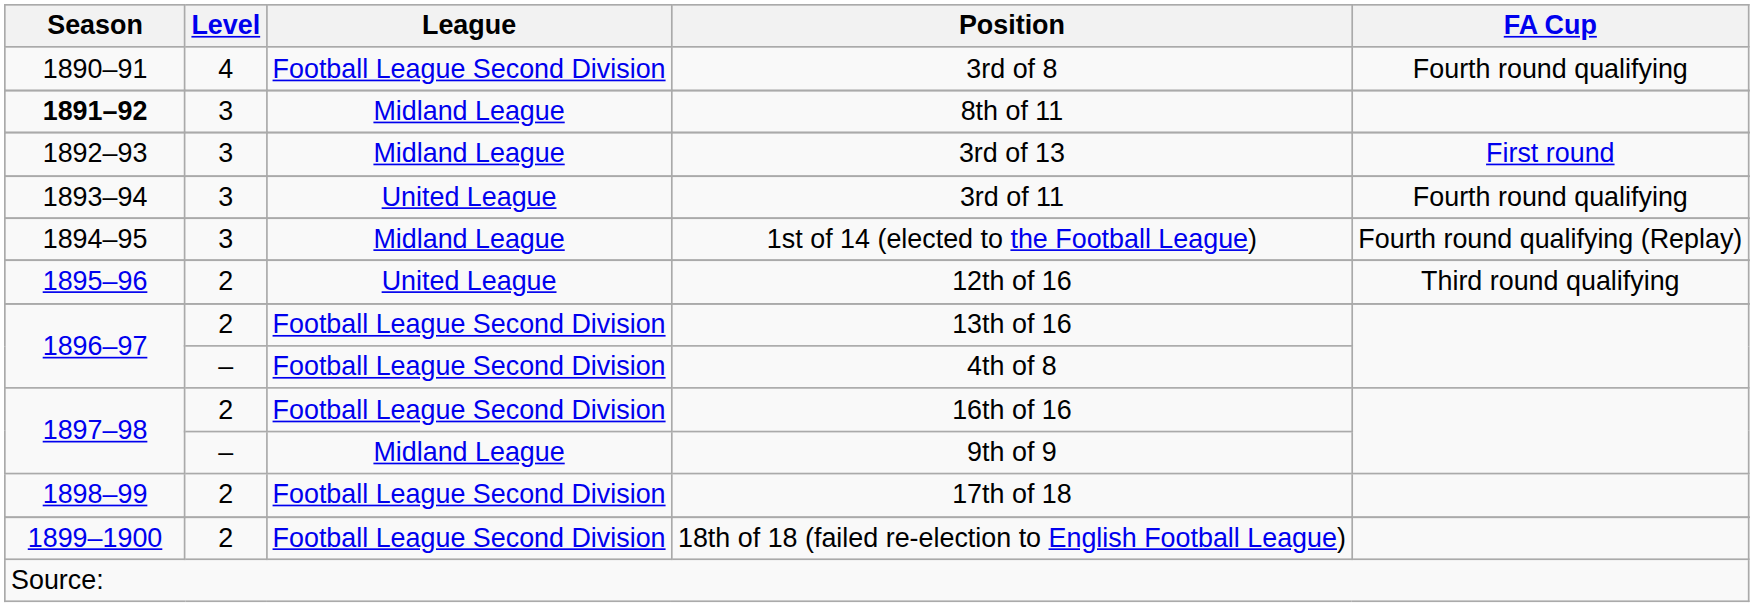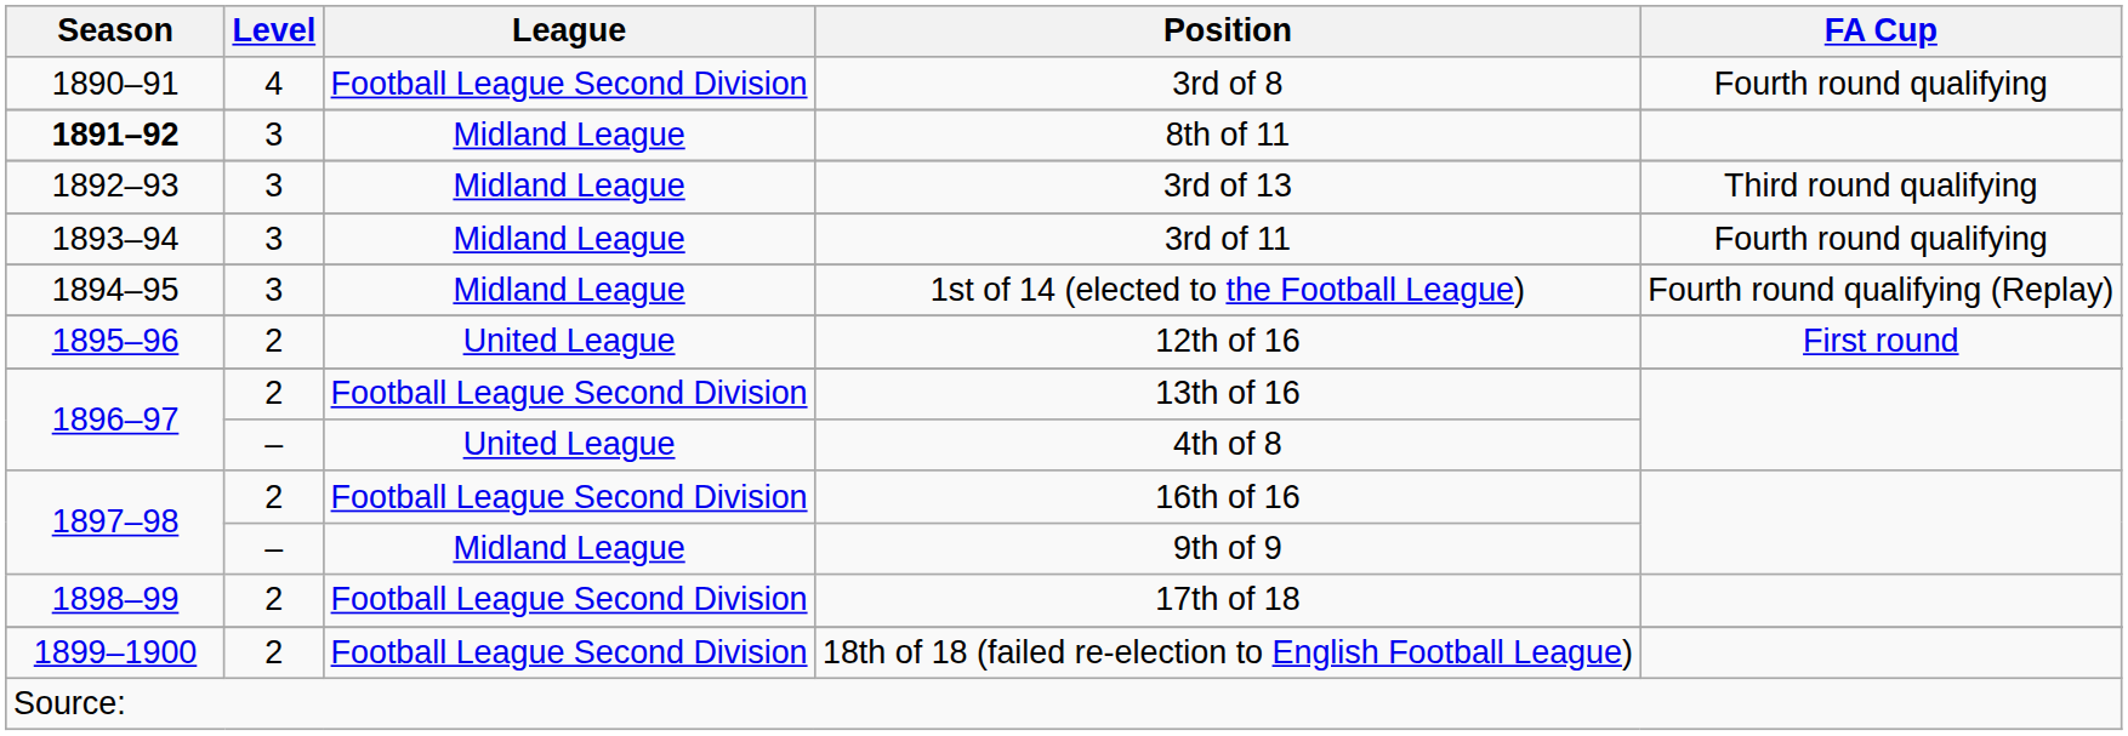3rd of 13 | FA Cup: First round -> Third round qualifying
3rd of 11 | League: United League -> Midland League
12th of 16 | FA Cup: Third round qualifying -> First round
4th of 8 | League: Football League Second Division -> United League
